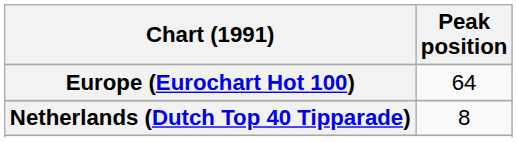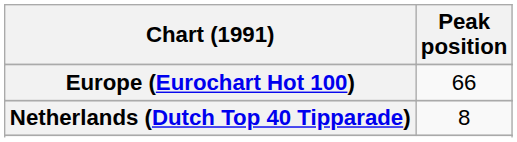Europe (Eurochart Hot 100) | Peak position: 64 -> 66
